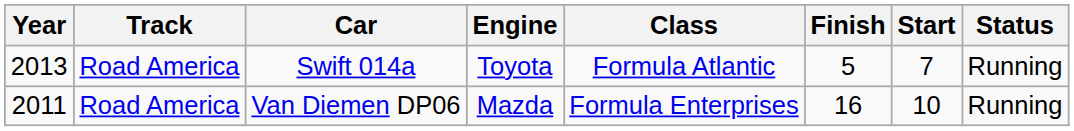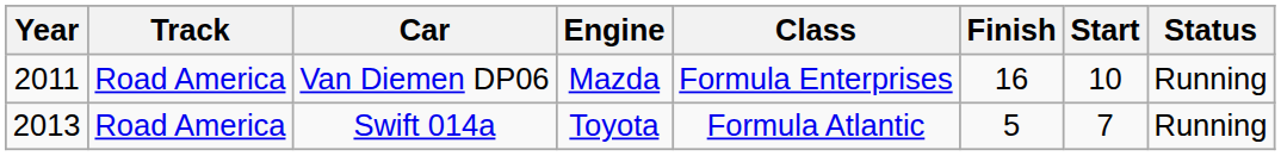rows swapped: Van Diemen DP06 <-> Swift 014a
